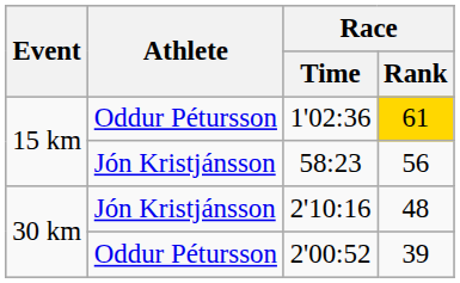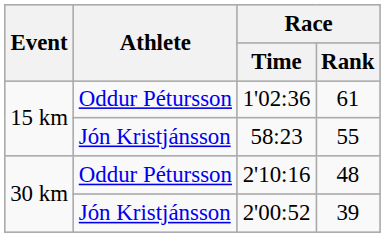1'02:36 | Race / Rank: gold background -> no background
58:23 | Race / Rank: 56 -> 55
2'10:16 | Athlete: Jón Kristjánsson -> Oddur Pétursson
2'00:52 | Athlete: Oddur Pétursson -> Jón Kristjánsson
